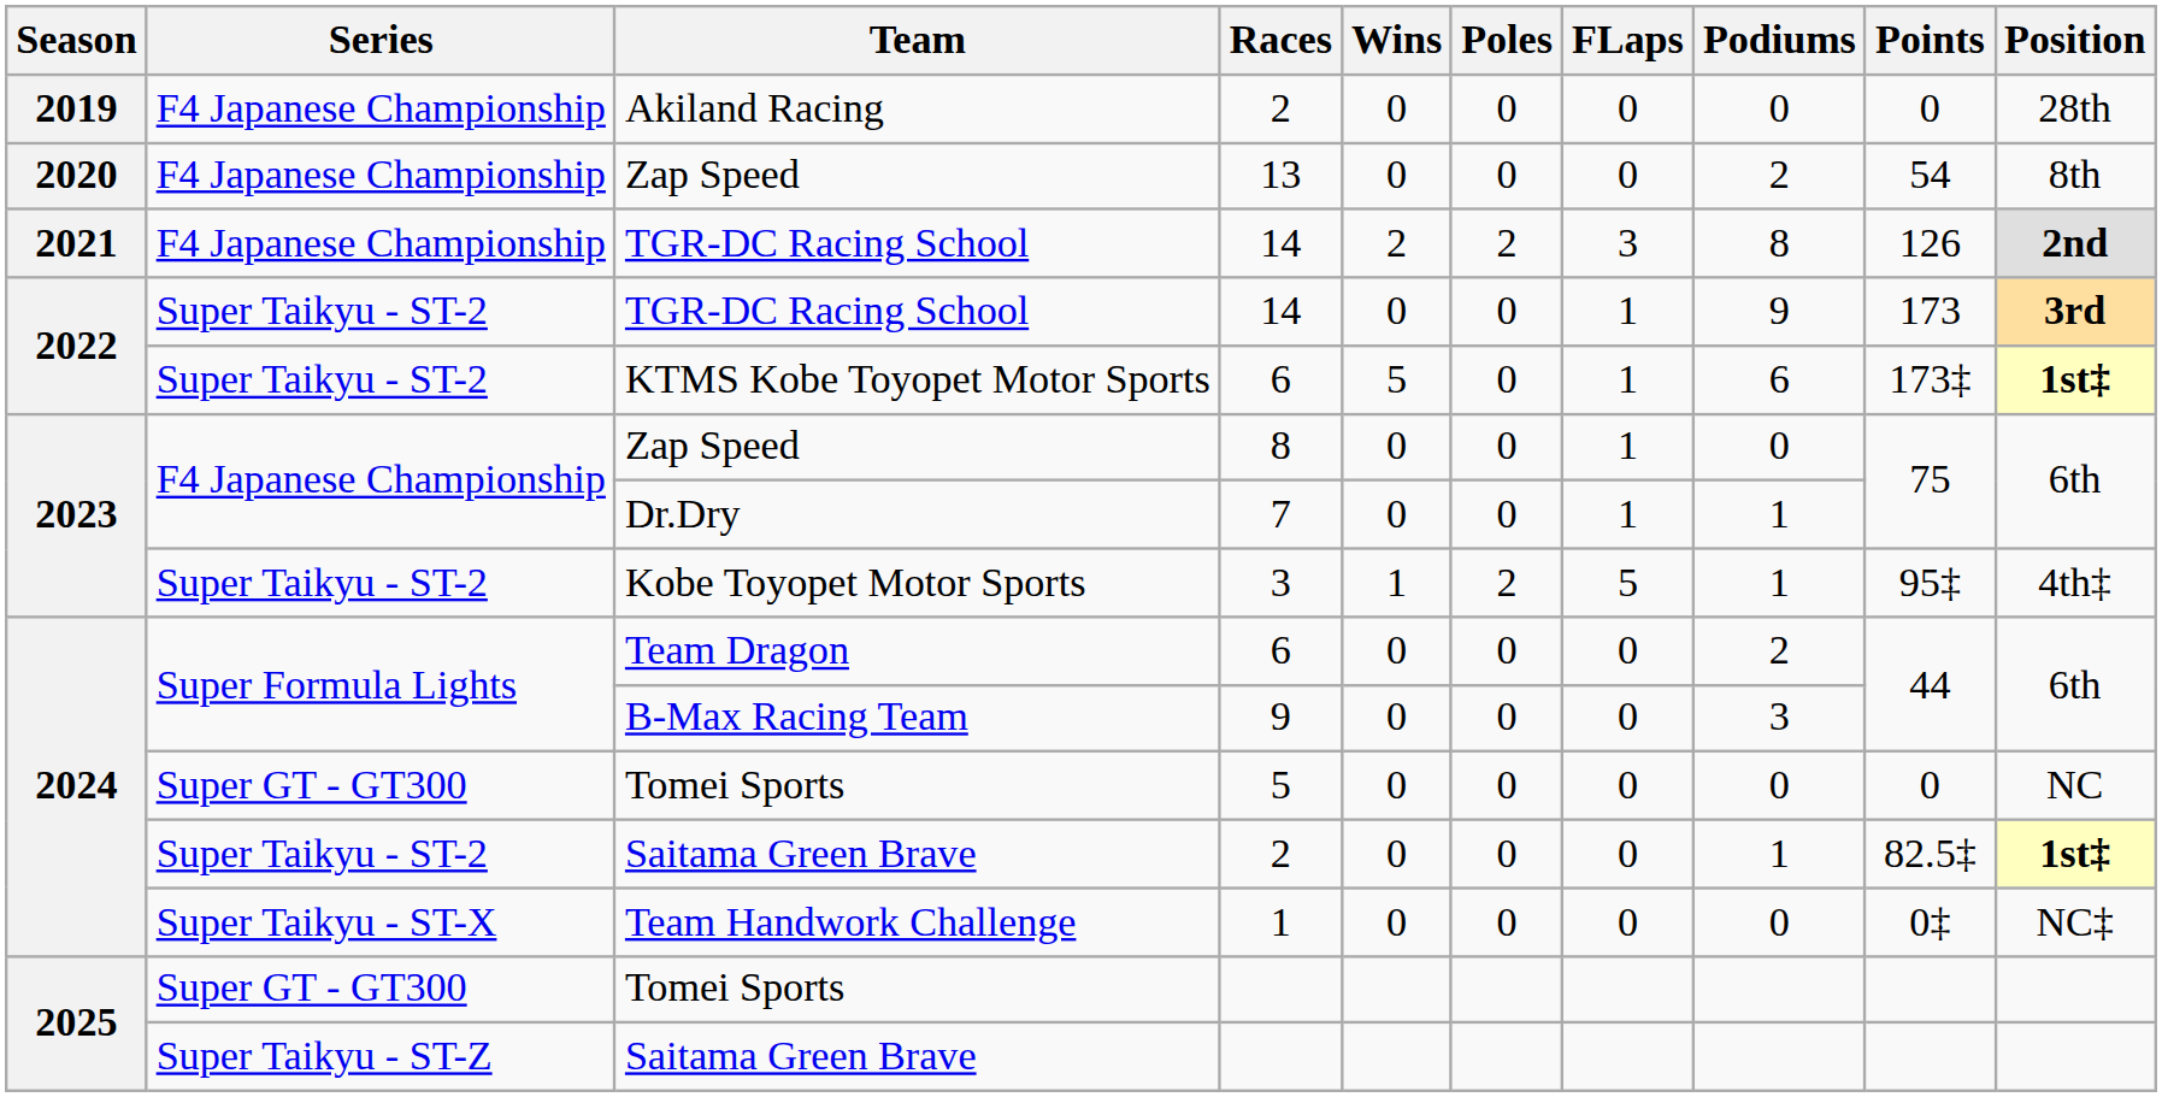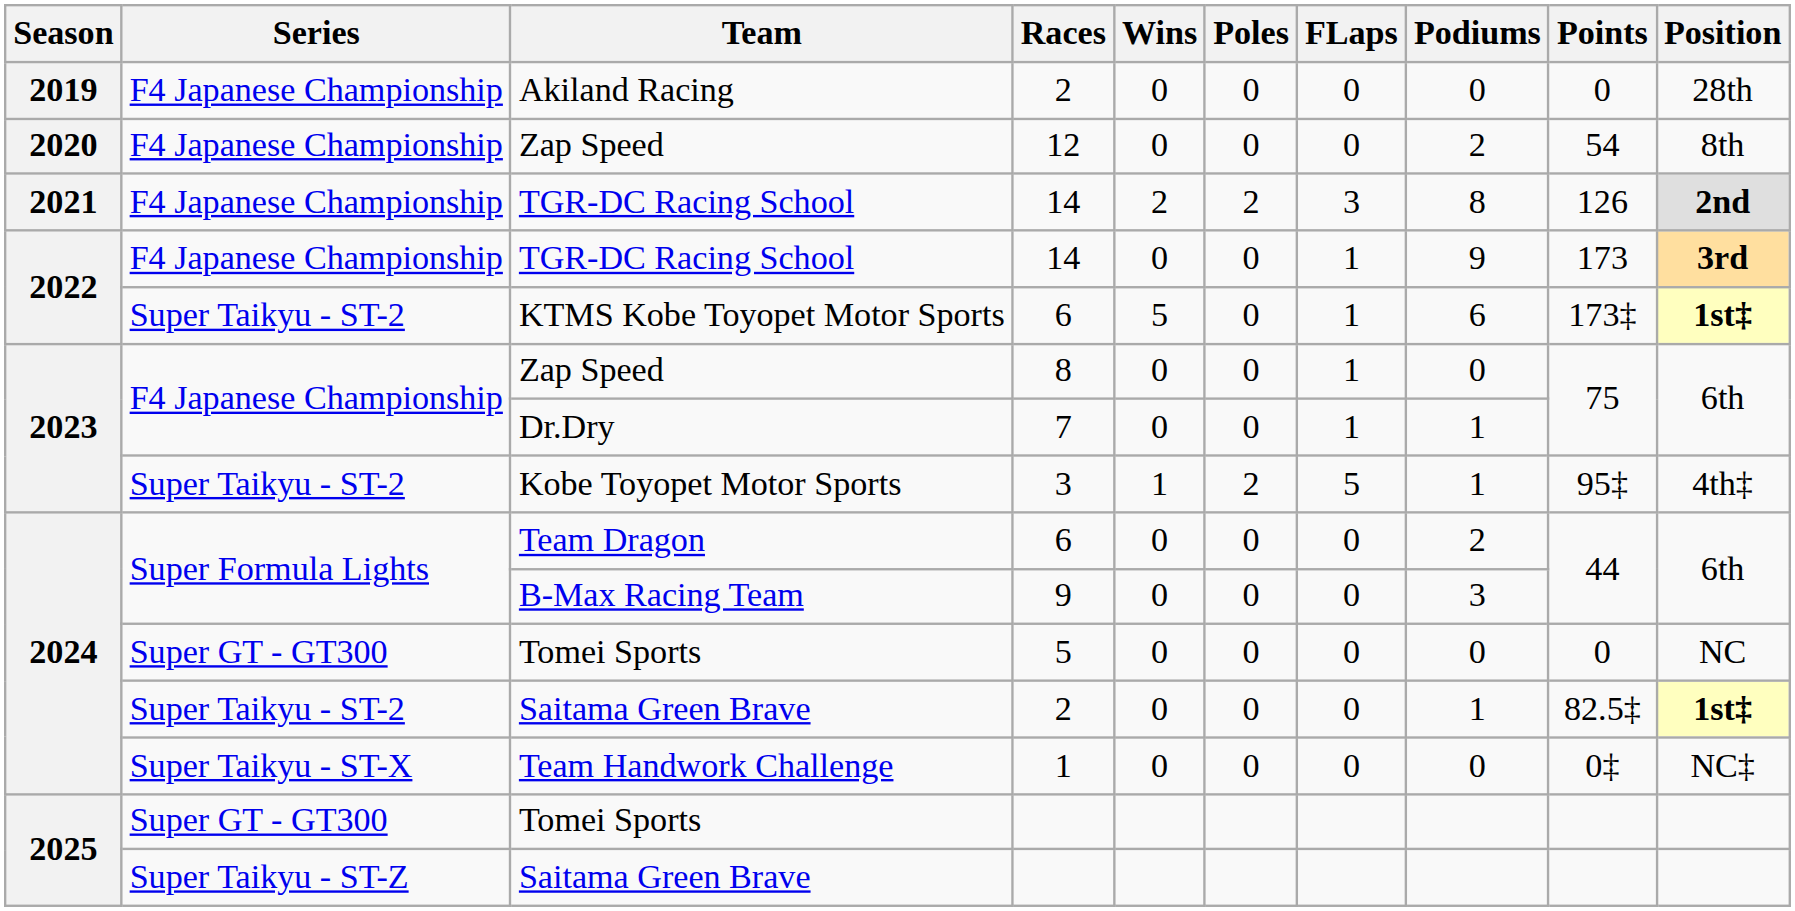2020 / Zap Speed | Races: 13 -> 12
2022 / TGR-DC Racing School | Series: Super Taikyu - ST-2 -> F4 Japanese Championship
